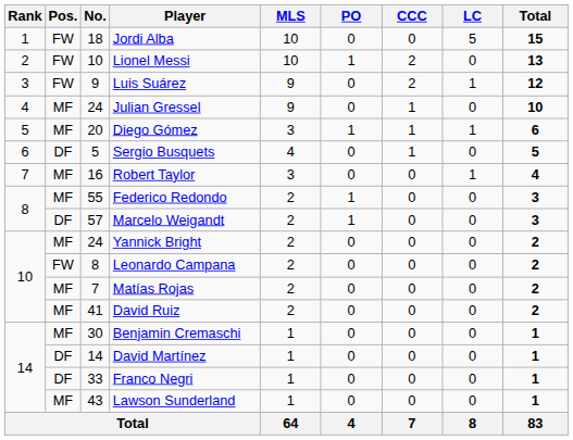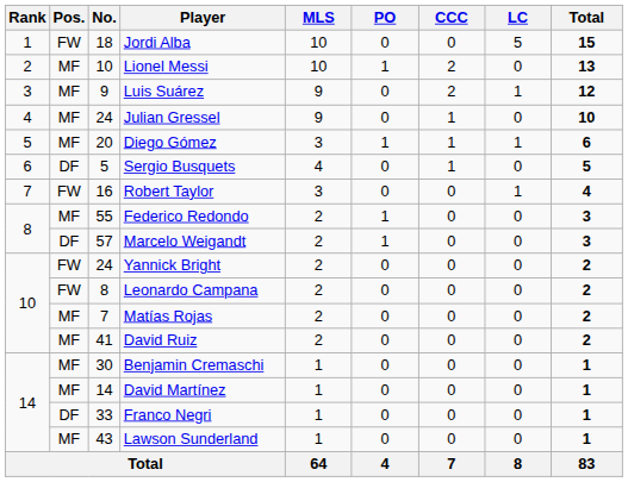Lionel Messi | Pos.: FW -> MF
Luis Suárez | Pos.: FW -> MF
Robert Taylor | Pos.: MF -> FW
Yannick Bright | Pos.: MF -> FW
David Martínez | Pos.: DF -> MF
